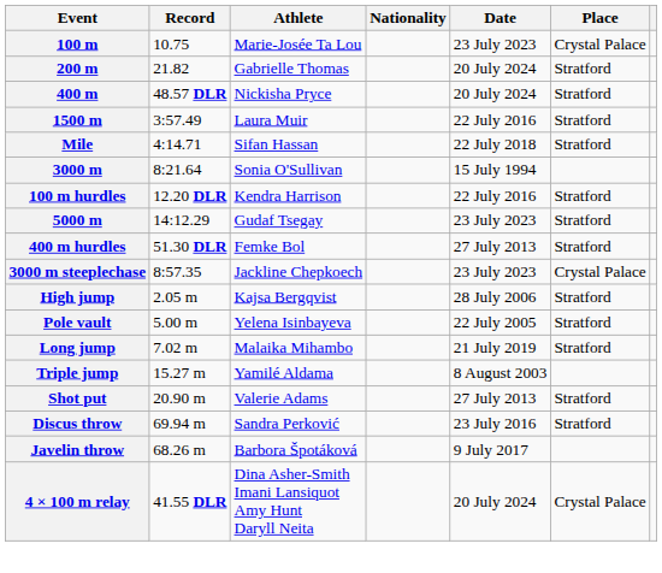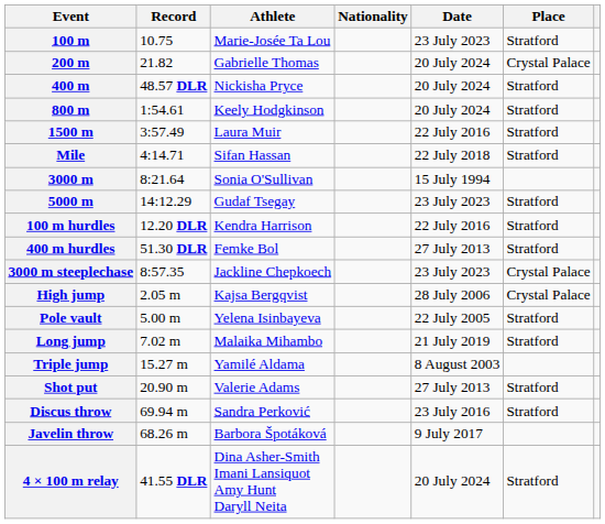100 m | Place: Crystal Palace -> Stratford
200 m | Place: Stratford -> Crystal Palace
+ row: 800 m | 1:54.61 | Keely Hodgkinson | 20 July 2024 | Stratford
rows swapped: 5000 m <-> 100 m hurdles
High jump | Place: Stratford -> Crystal Palace
4 × 100 m relay | Place: Crystal Palace -> Stratford
